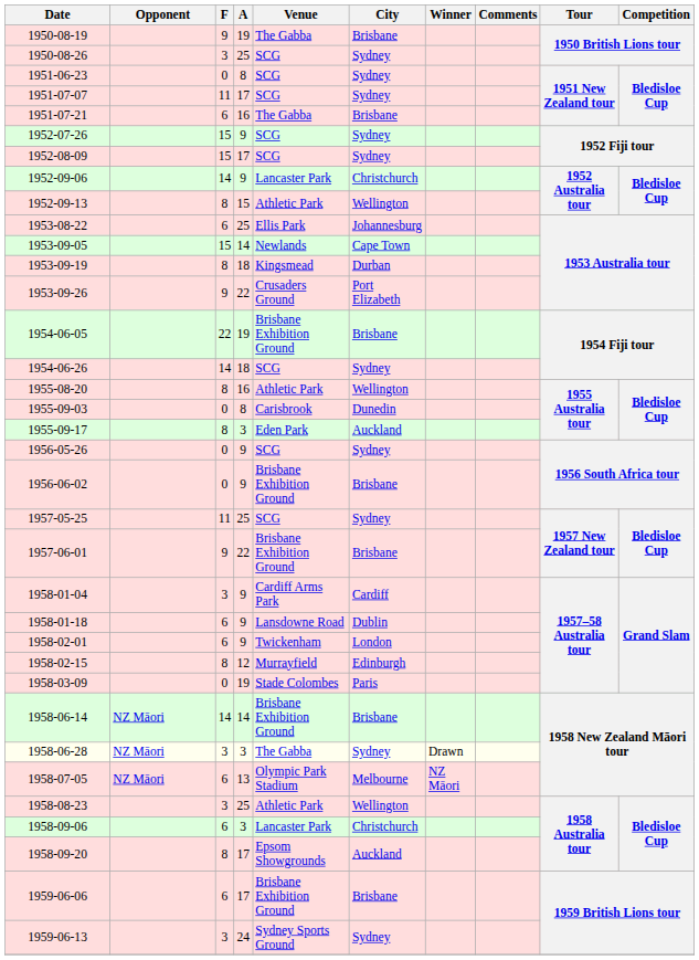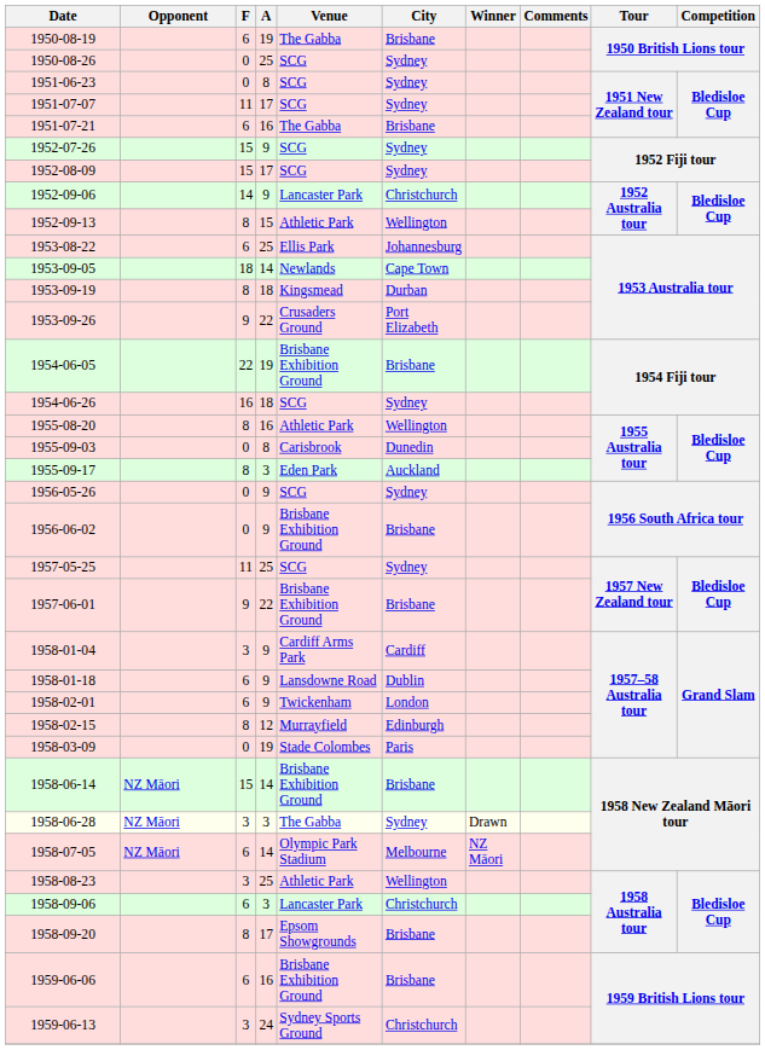1950-08-19 | F: 9 -> 6
1950-08-26 | F: 3 -> 0
1953-09-05 | F: 15 -> 18
1954-06-26 | F: 14 -> 16
1958-06-14 | F: 14 -> 15
1958-07-05 | A: 13 -> 14
1958-09-20 | City: Auckland -> Brisbane
1959-06-06 | A: 17 -> 16
1959-06-13 | City: Sydney -> Christchurch
